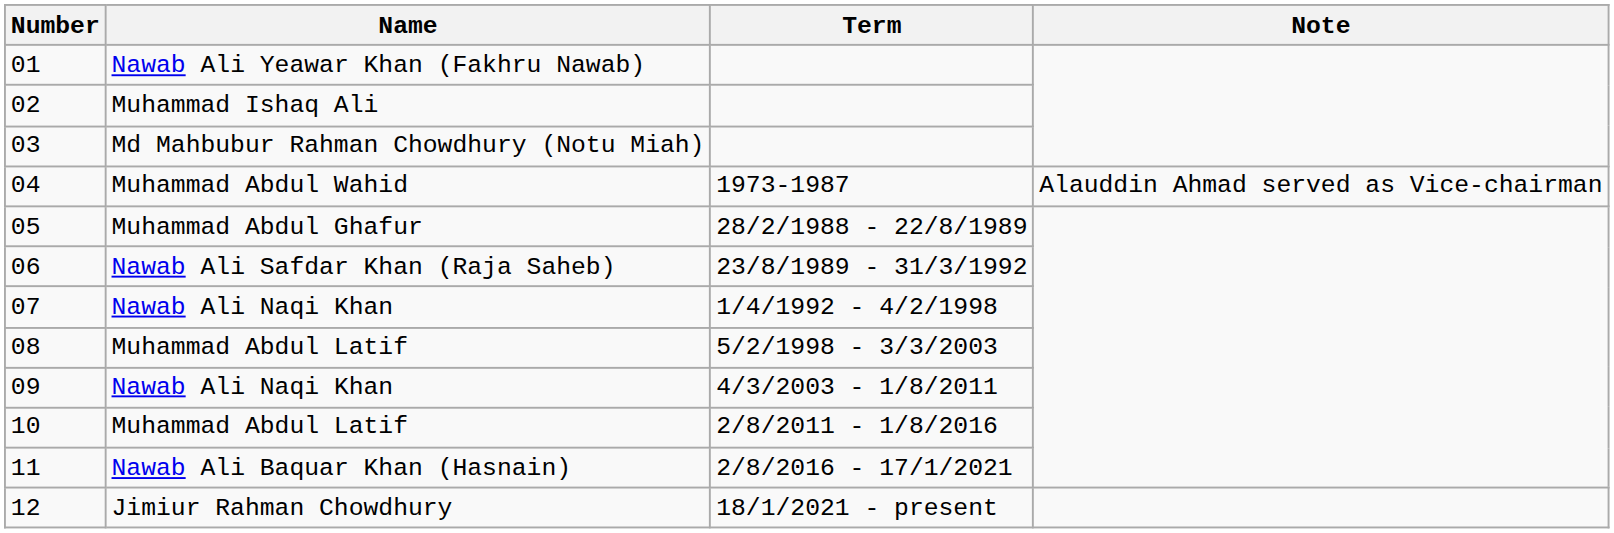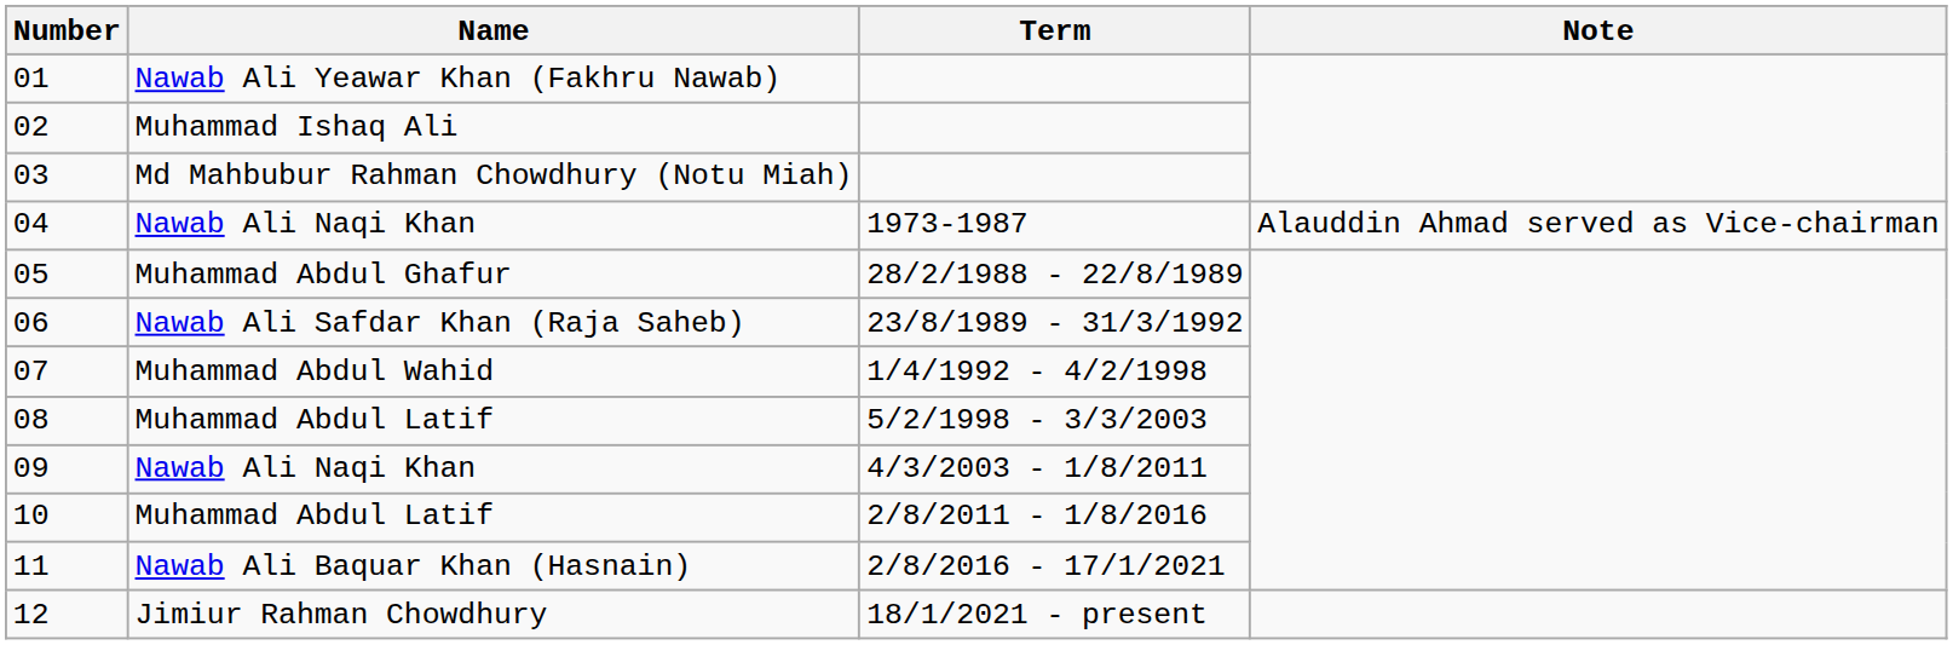04 | Name: Muhammad Abdul Wahid -> Nawab Ali Naqi Khan
07 | Name: Nawab Ali Naqi Khan -> Muhammad Abdul Wahid
